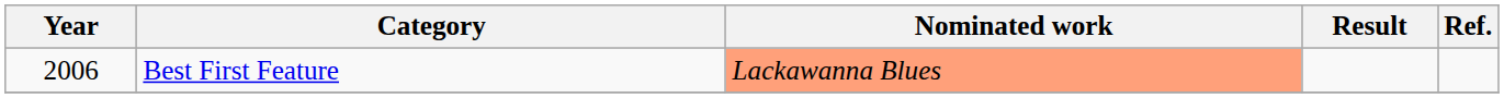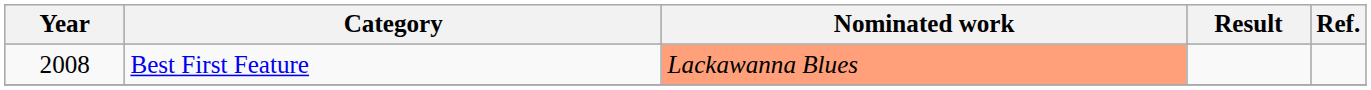Best First Feature | Year: 2006 -> 2008
